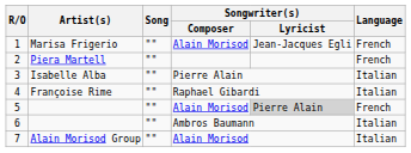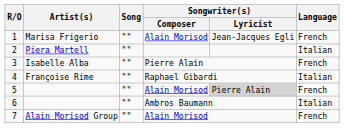2 | Language: French -> Italian
3 | Language: Italian -> French
7 | Language: Italian -> French
